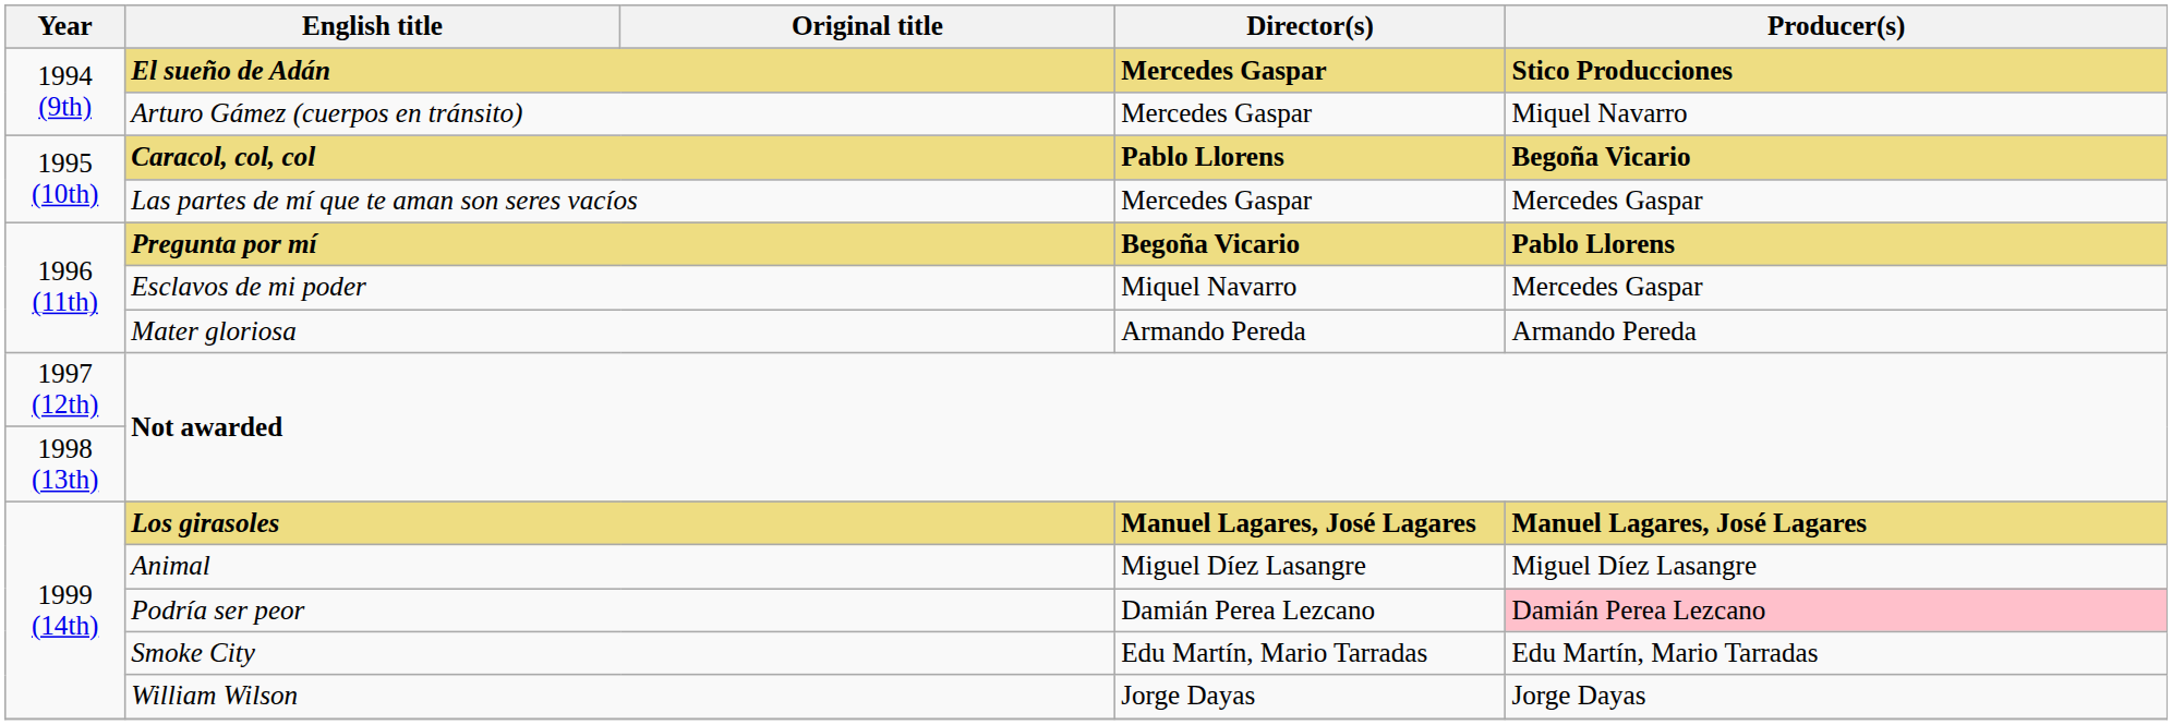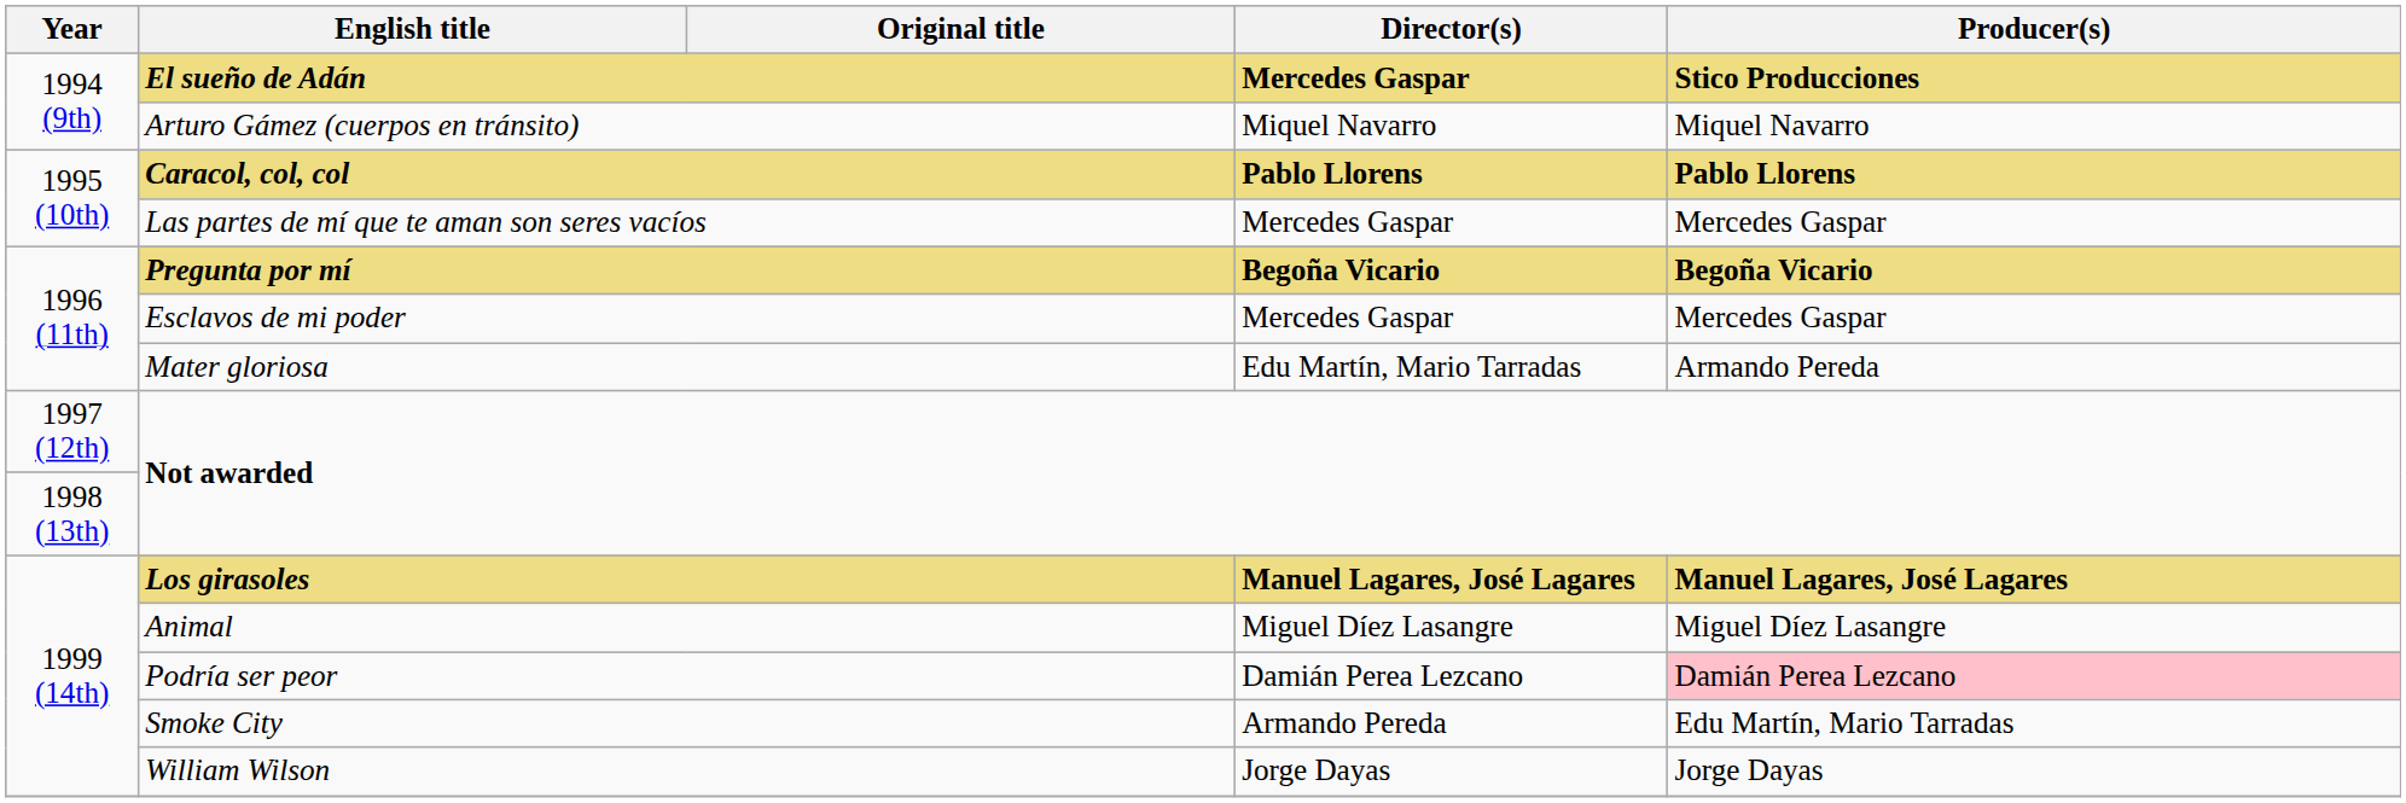Arturo Gámez (cuerpos en tránsito) | Director(s): Mercedes Gaspar -> Miquel Navarro
Caracol, col, col | Producer(s): Begoña Vicario -> Pablo Llorens
Pregunta por mí | Producer(s): Pablo Llorens -> Begoña Vicario
Esclavos de mi poder | Director(s): Miquel Navarro -> Mercedes Gaspar
Mater gloriosa | Director(s): Armando Pereda -> Edu Martín, Mario Tarradas
Smoke City | Director(s): Edu Martín, Mario Tarradas -> Armando Pereda
